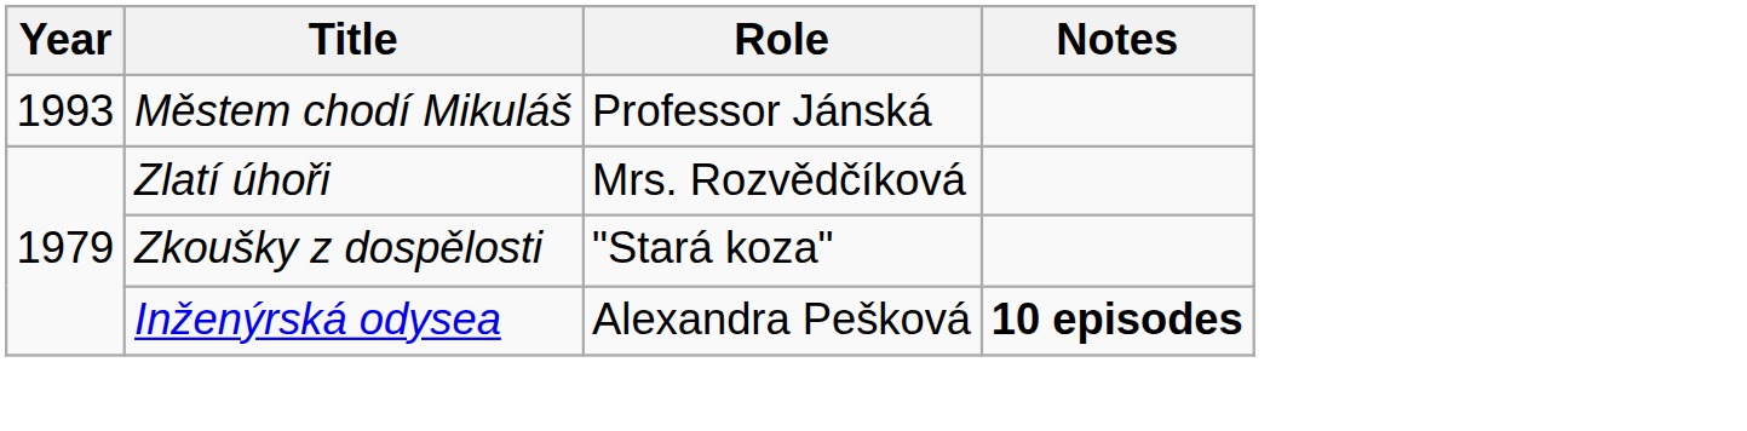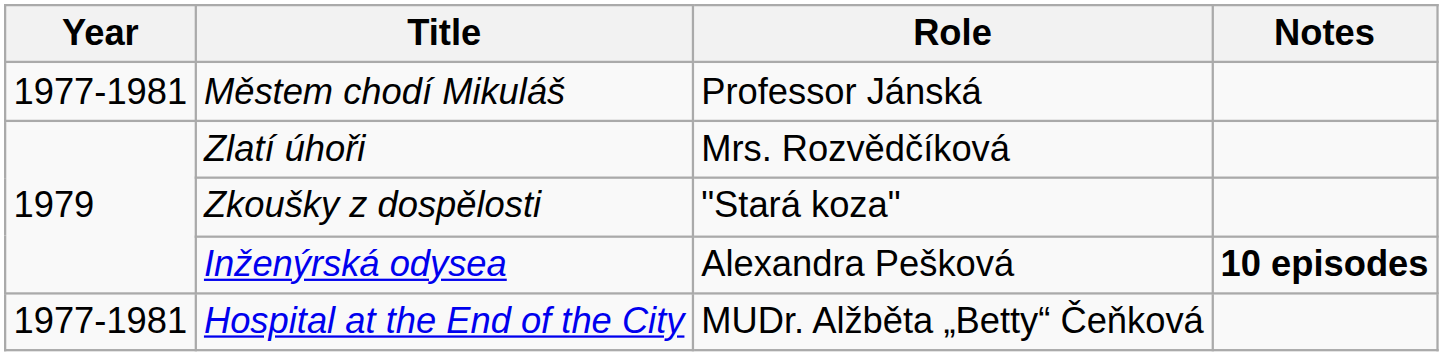Městem chodí Mikuláš | Year: 1993 -> 1977-1981
+ row: 1977-1981 | Hospital at the End of the City | MUDr. Alžběta „Betty“ Čeňková
